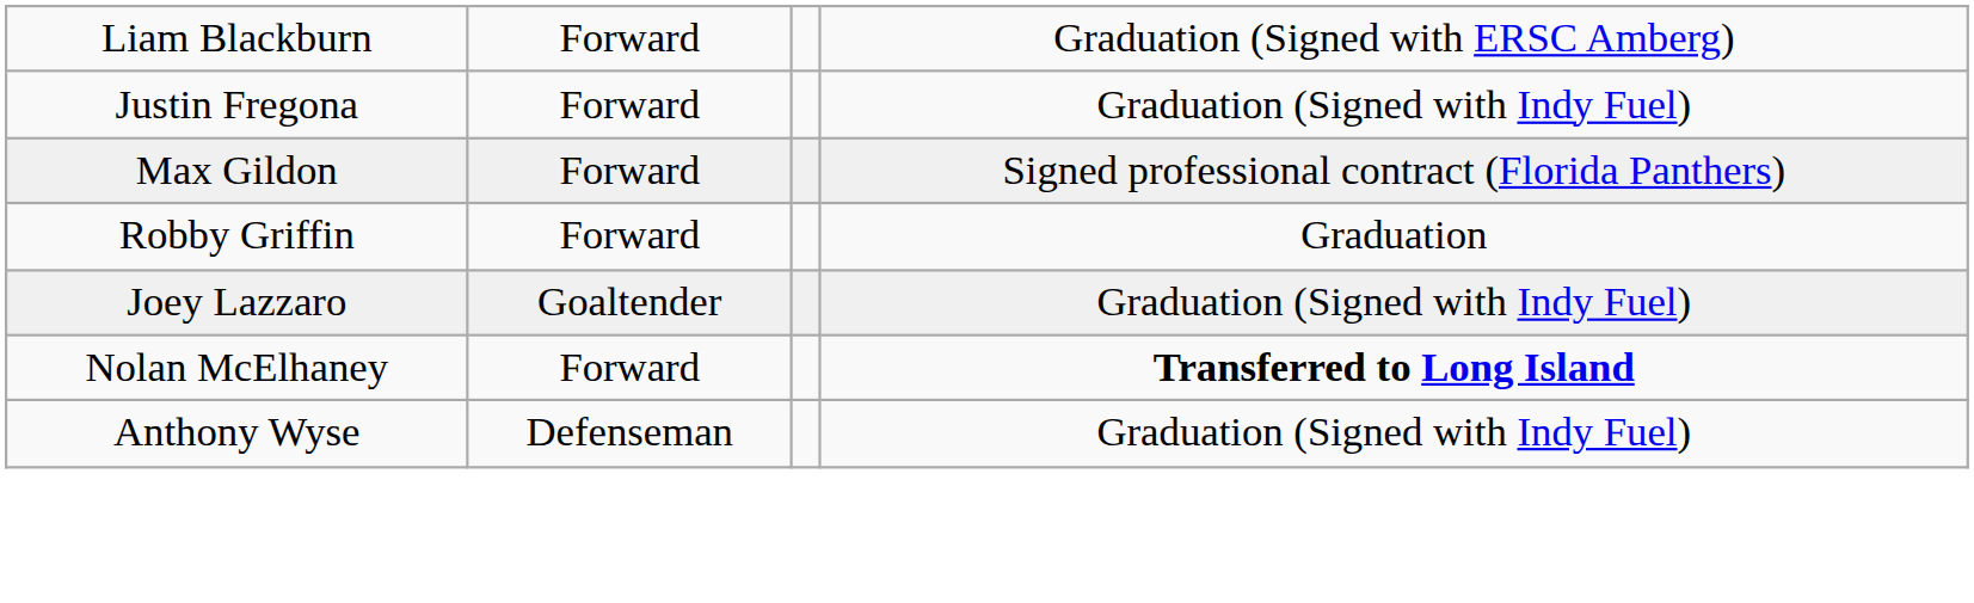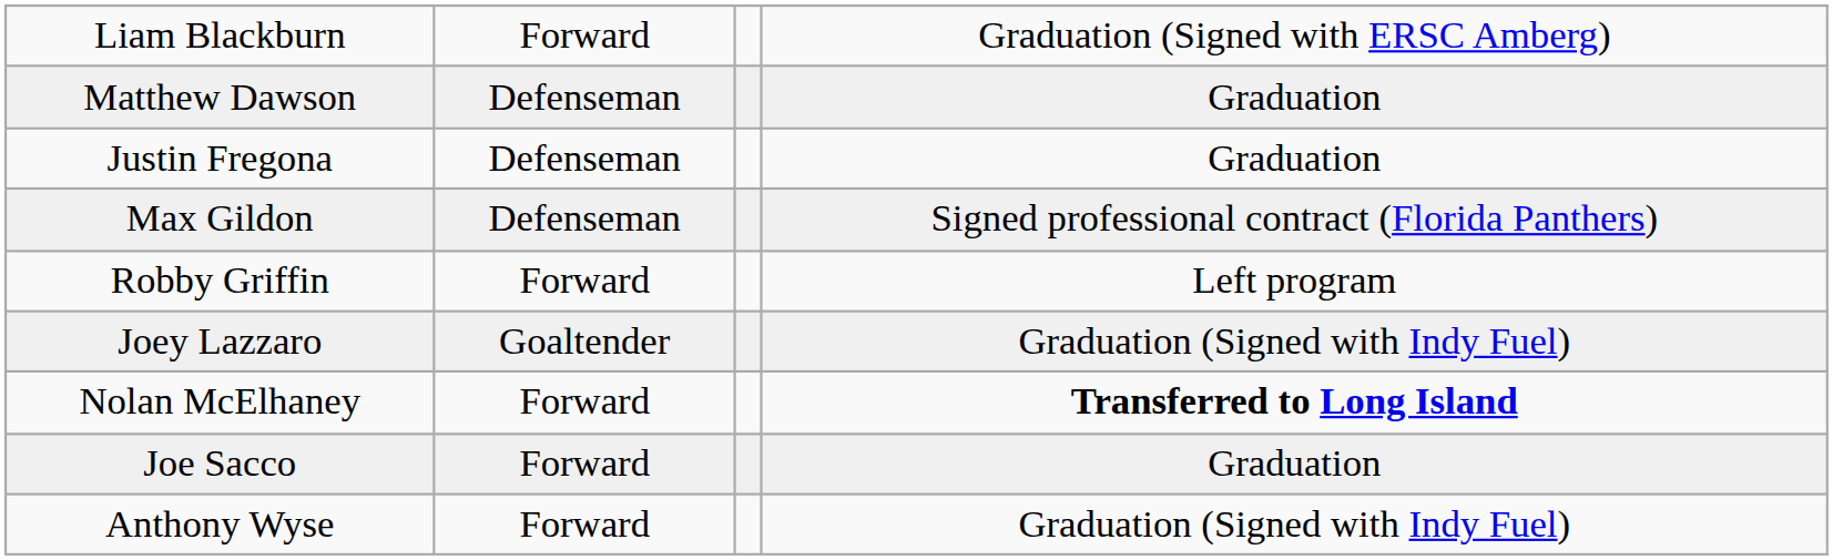+ row: Matthew Dawson | Defenseman | Graduation
Justin Fregona | column 2: Forward -> Defenseman
Justin Fregona | column 4: Graduation (Signed with Indy Fuel) -> Graduation
Max Gildon | column 2: Forward -> Defenseman
Robby Griffin | column 4: Graduation -> Left program
+ row: Joe Sacco | Forward | Graduation
Anthony Wyse | column 2: Defenseman -> Forward
